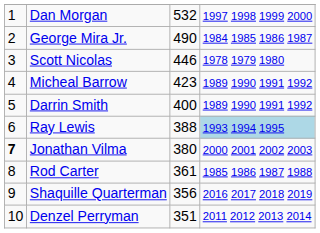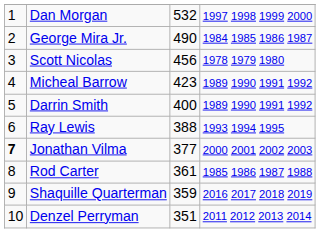Scott Nicolas | column 3: 446 -> 456
Ray Lewis | column 4: lightblue background -> no background
Jonathan Vilma | column 3: 380 -> 377
Shaquille Quarterman | column 3: 356 -> 359
